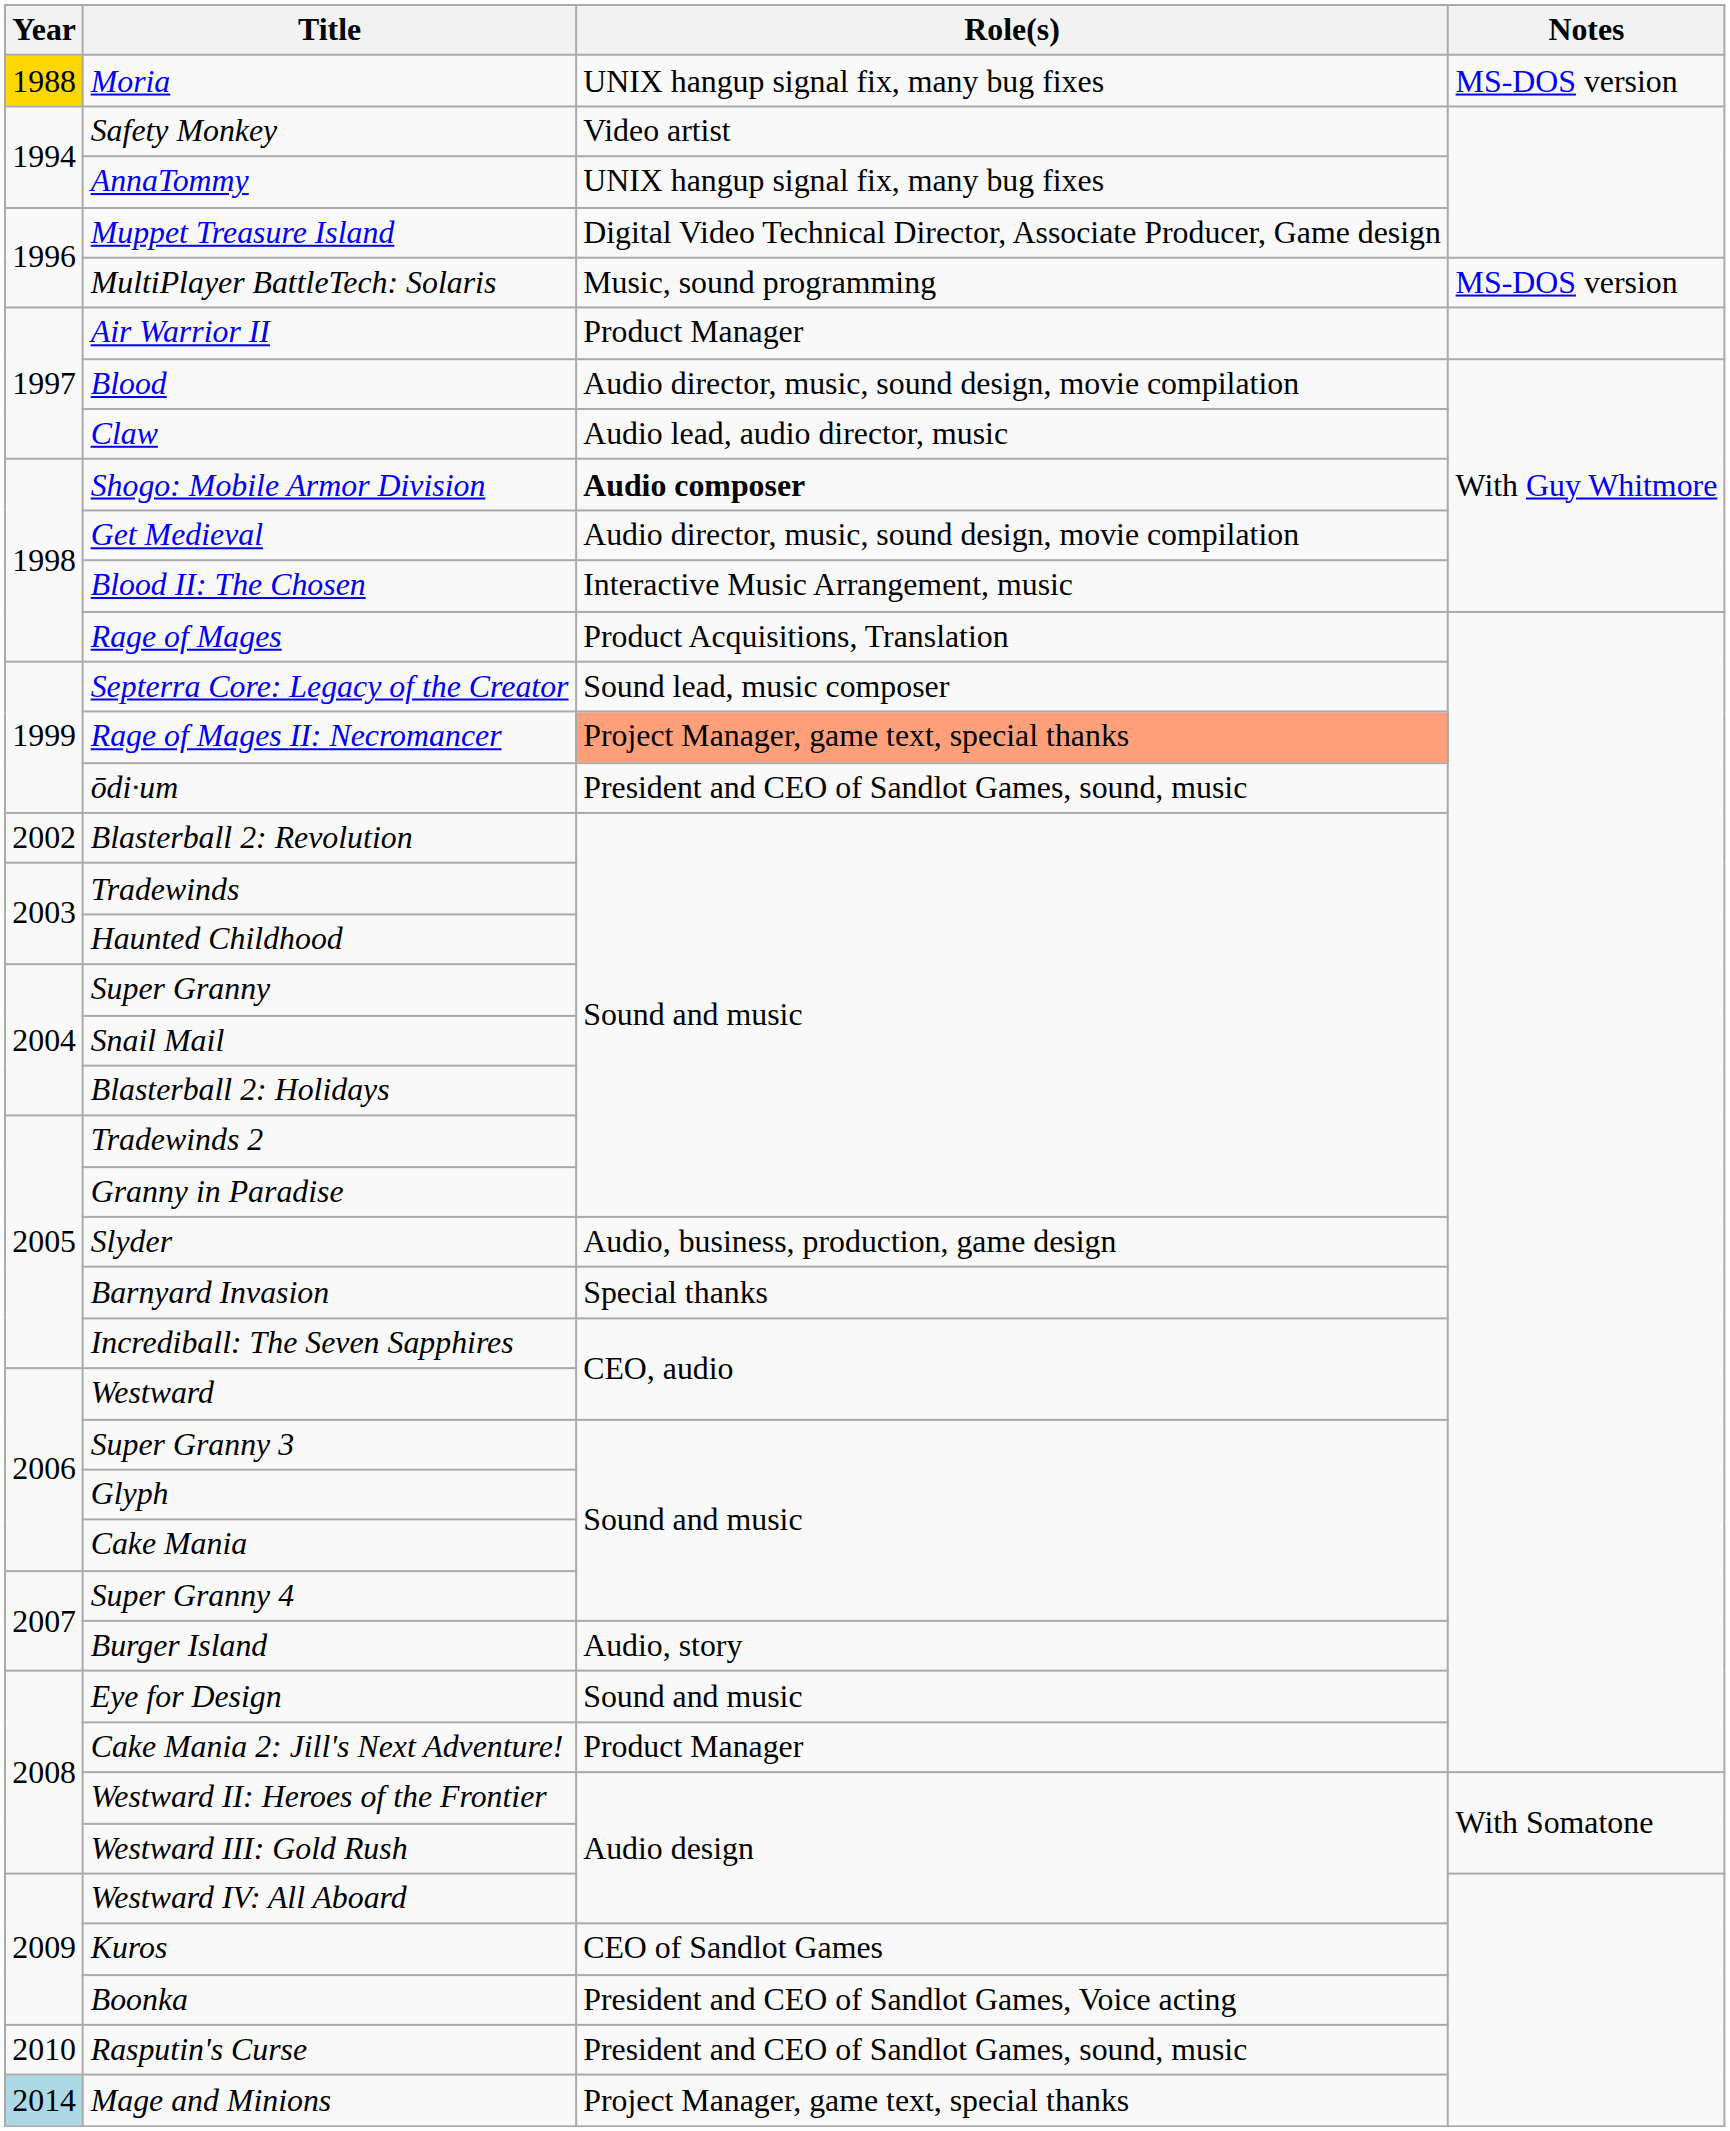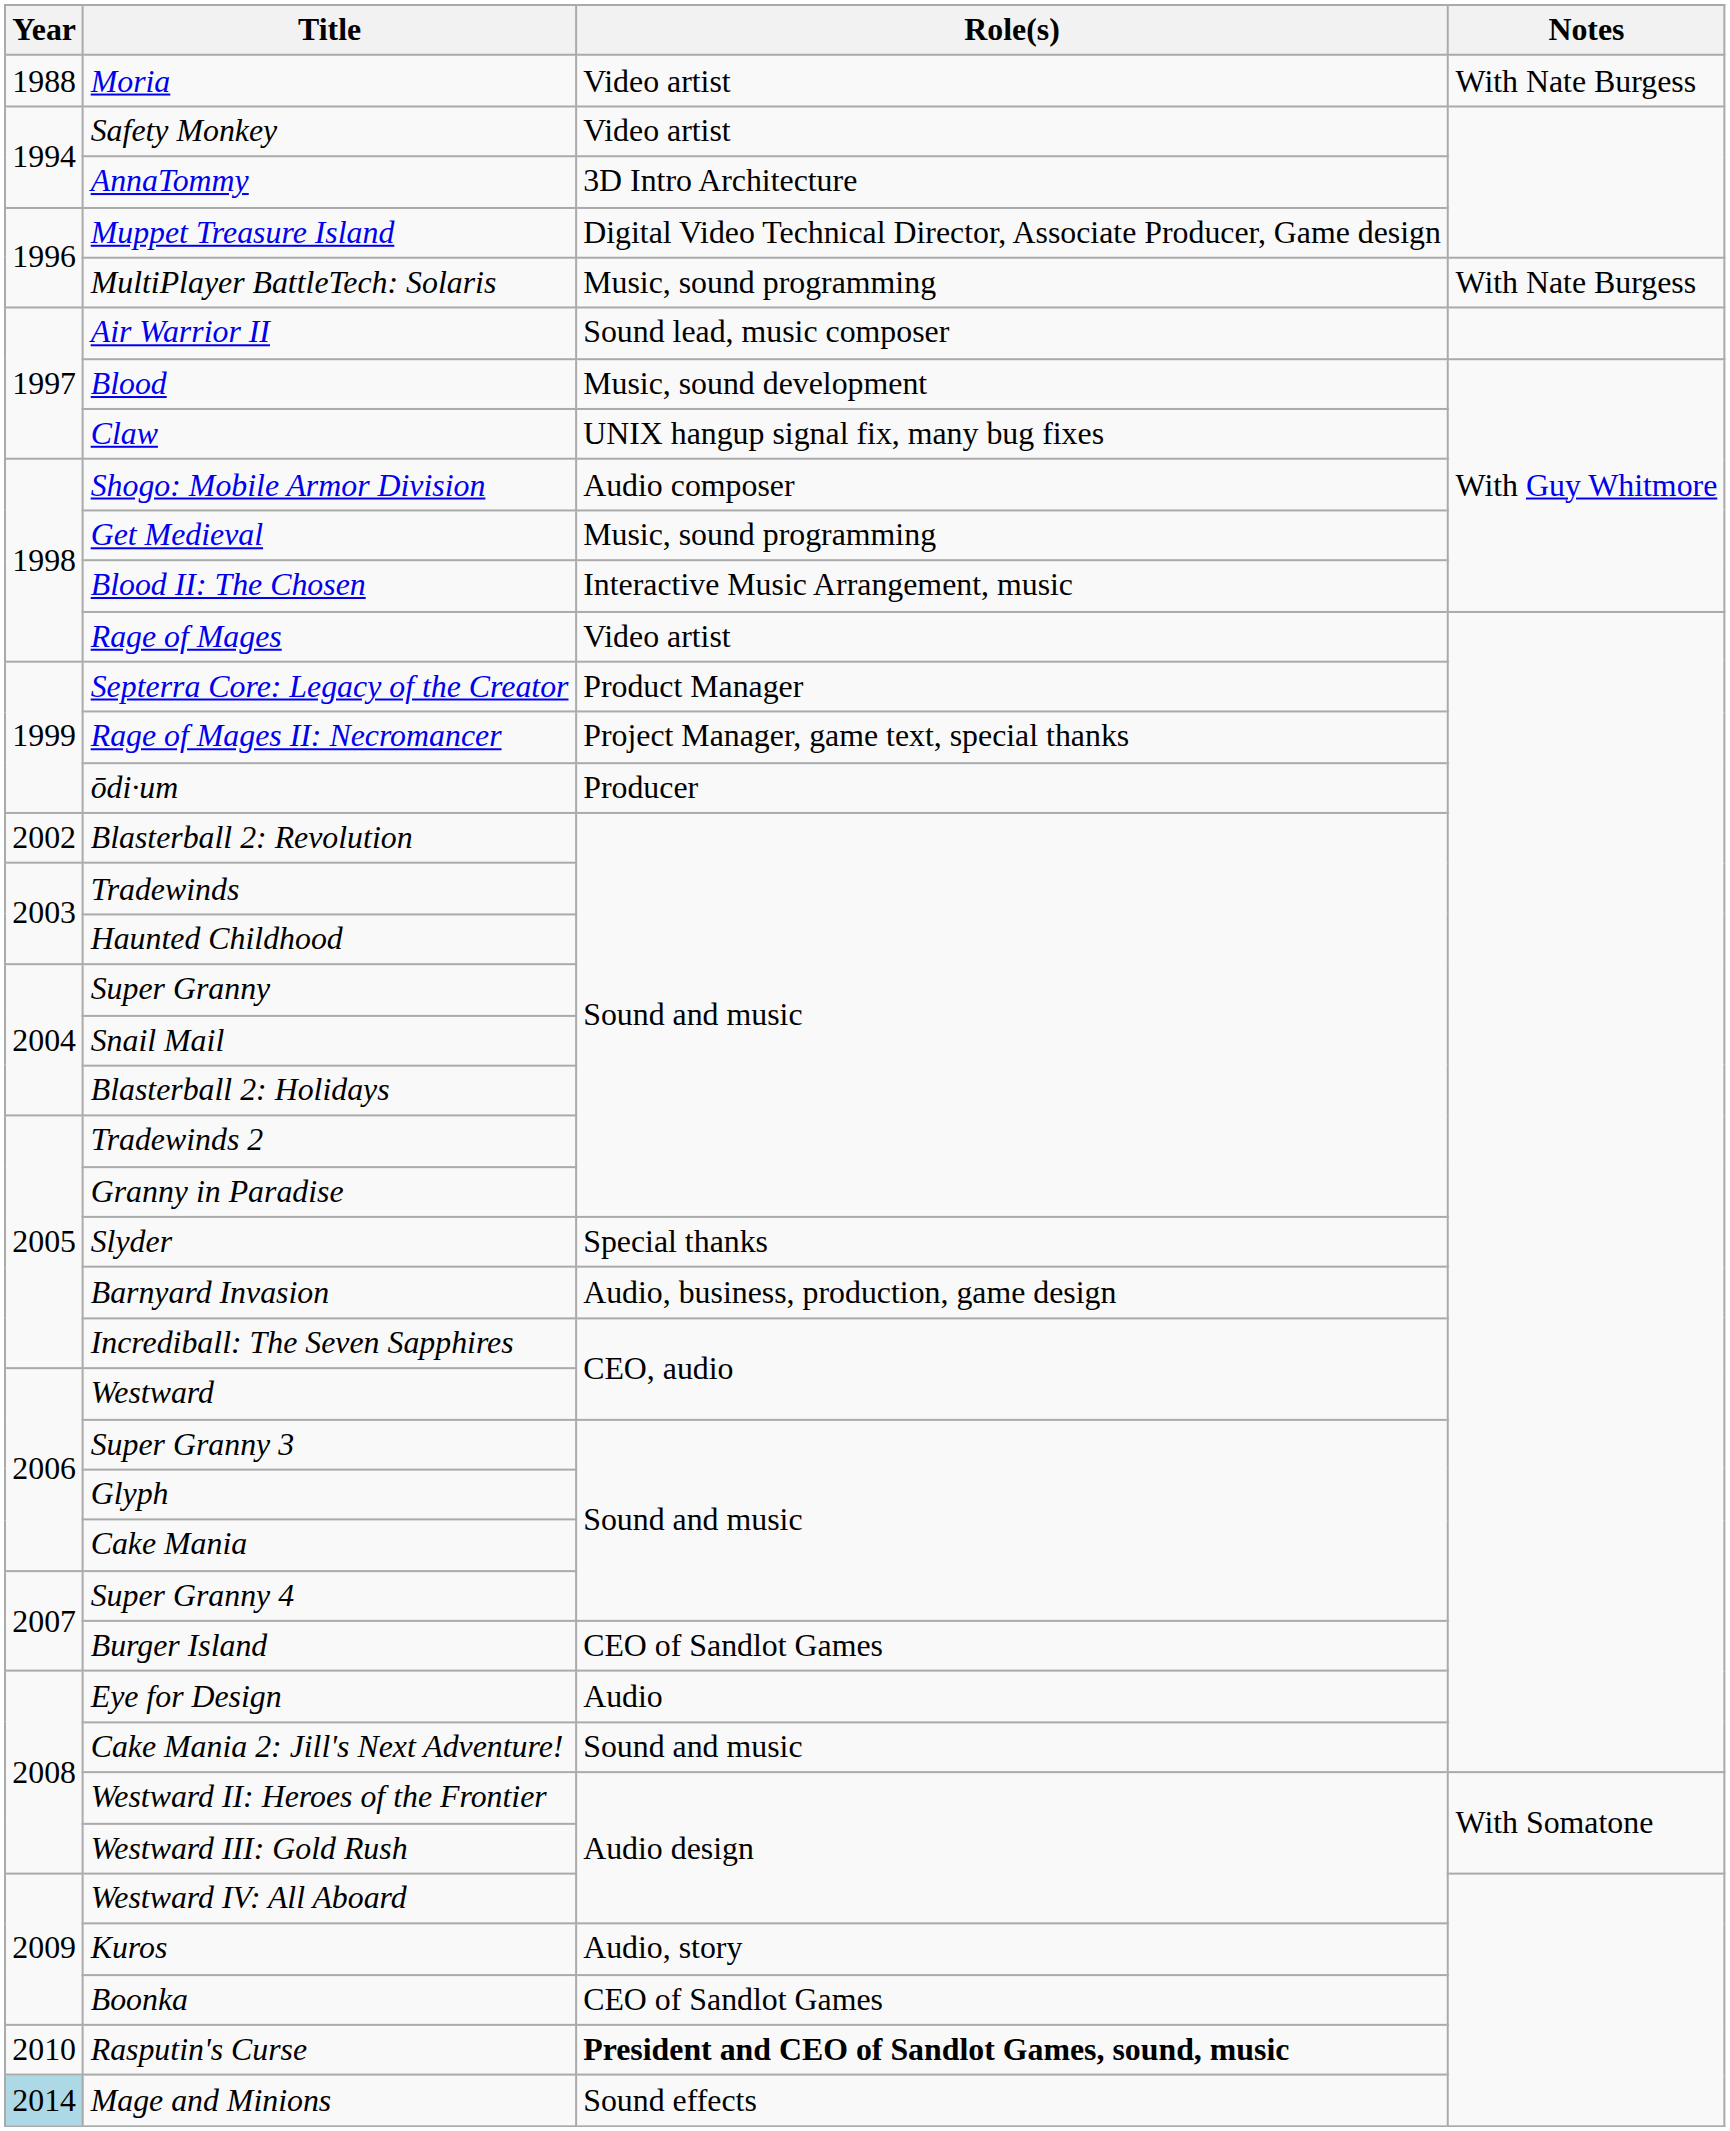Moria | Year: gold background -> no background
Moria | Role(s): UNIX hangup signal fix, many bug fixes -> Video artist
Moria | Notes: MS-DOS version -> With Nate Burgess
AnnaTommy | Role(s): UNIX hangup signal fix, many bug fixes -> 3D Intro Architecture
MultiPlayer BattleTech: Solaris | Notes: MS-DOS version -> With Nate Burgess
Air Warrior II | Role(s): Product Manager -> Sound lead, music composer
Blood | Role(s): Audio director, music, sound design, movie compilation -> Music, sound development
Claw | Role(s): Audio lead, audio director, music -> UNIX hangup signal fix, many bug fixes
Shogo: Mobile Armor Division | Role(s): bold -> normal
Get Medieval | Role(s): Audio director, music, sound design, movie compilation -> Music, sound programming
Rage of Mages | Role(s): Product Acquisitions, Translation -> Video artist
Septerra Core: Legacy of the Creator | Role(s): Sound lead, music composer -> Product Manager
Rage of Mages II: Necromancer | Role(s): lightsalmon background -> no background
ōdi∙um | Role(s): President and CEO of Sandlot Games, sound, music -> Producer
Slyder | Role(s): Audio, business, production, game design -> Special thanks
Barnyard Invasion | Role(s): Special thanks -> Audio, business, production, game design
Burger Island | Role(s): Audio, story -> CEO of Sandlot Games
Eye for Design | Role(s): Sound and music -> Audio
Cake Mania 2: Jill's Next Adventure! | Role(s): Product Manager -> Sound and music
Kuros | Role(s): CEO of Sandlot Games -> Audio, story
Boonka | Role(s): President and CEO of Sandlot Games, Voice acting -> CEO of Sandlot Games
Rasputin's Curse | Role(s): normal -> bold
Mage and Minions | Role(s): Project Manager, game text, special thanks -> Sound effects
